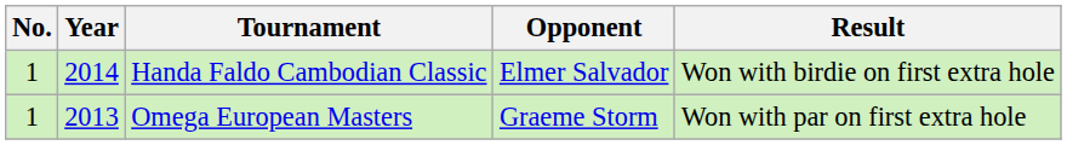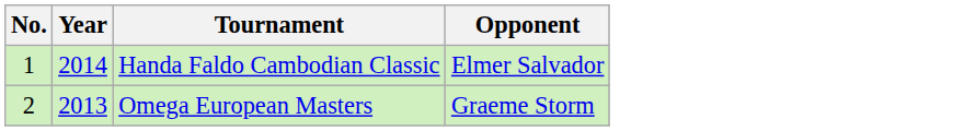- column: Result | Won with birdie on first extra hole | Won with par on first extra hole
Omega European Masters | No.: 1 -> 2
